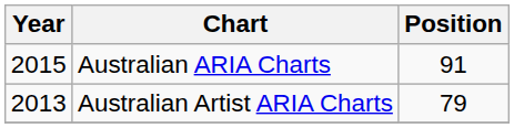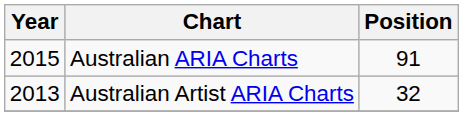Australian Artist ARIA Charts | Position: 79 -> 32
